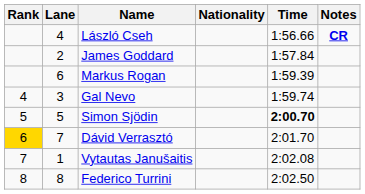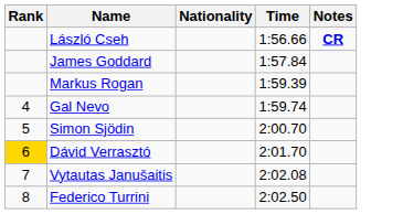- column: Lane | 4 | 2 | 6 | 3 | 5 | 7 | 1 | 8
Simon Sjödin | Time: bold -> normal
